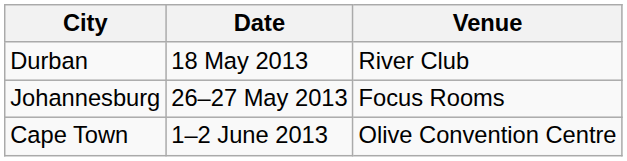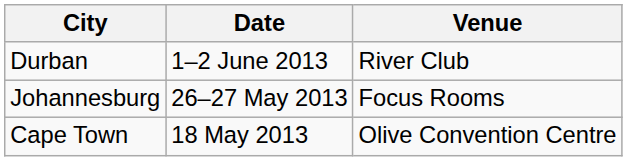Durban | Date: 18 May 2013 -> 1–2 June 2013
Cape Town | Date: 1–2 June 2013 -> 18 May 2013
